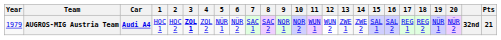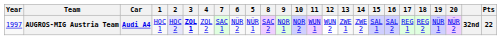columns swapped: 5 <-> 7
AUGROS-MIG Austria Team | Year: 1979 -> 1997
AUGROS-MIG Austria Team | 2: no background -> lavender background
AUGROS-MIG Austria Team | Pts: 21 -> 22
